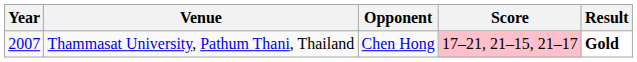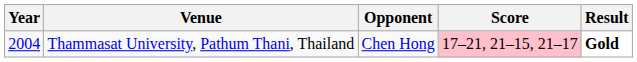Thammasat University, Pathum Thani, Thailand | Year: 2007 -> 2004
